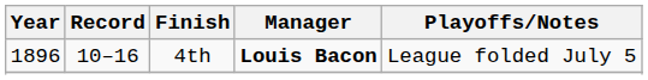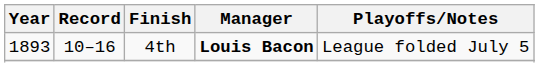4th | Year: 1896 -> 1893
